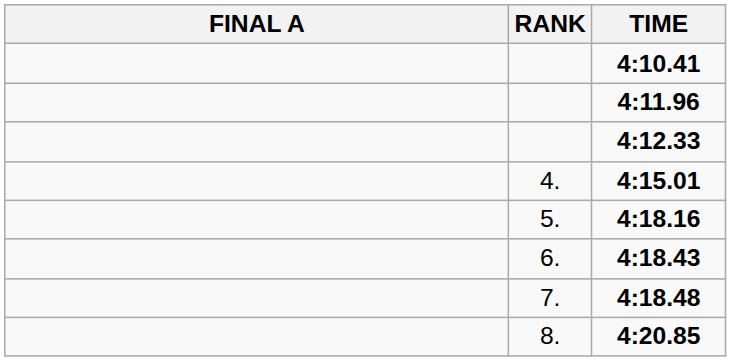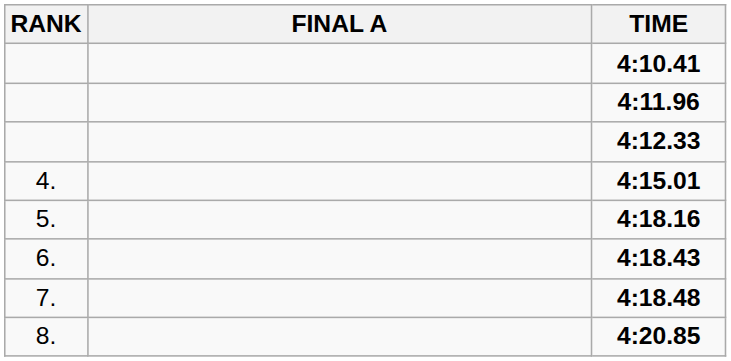columns swapped: RANK <-> FINAL A
